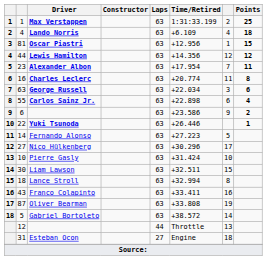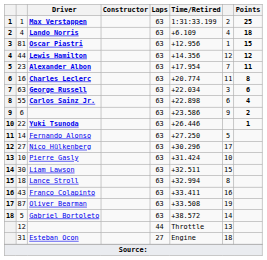Fernando Alonso | Time/Retired: +27.223 -> +27.250
Oliver Bearman | Time/Retired: +33.808 -> +33.508
